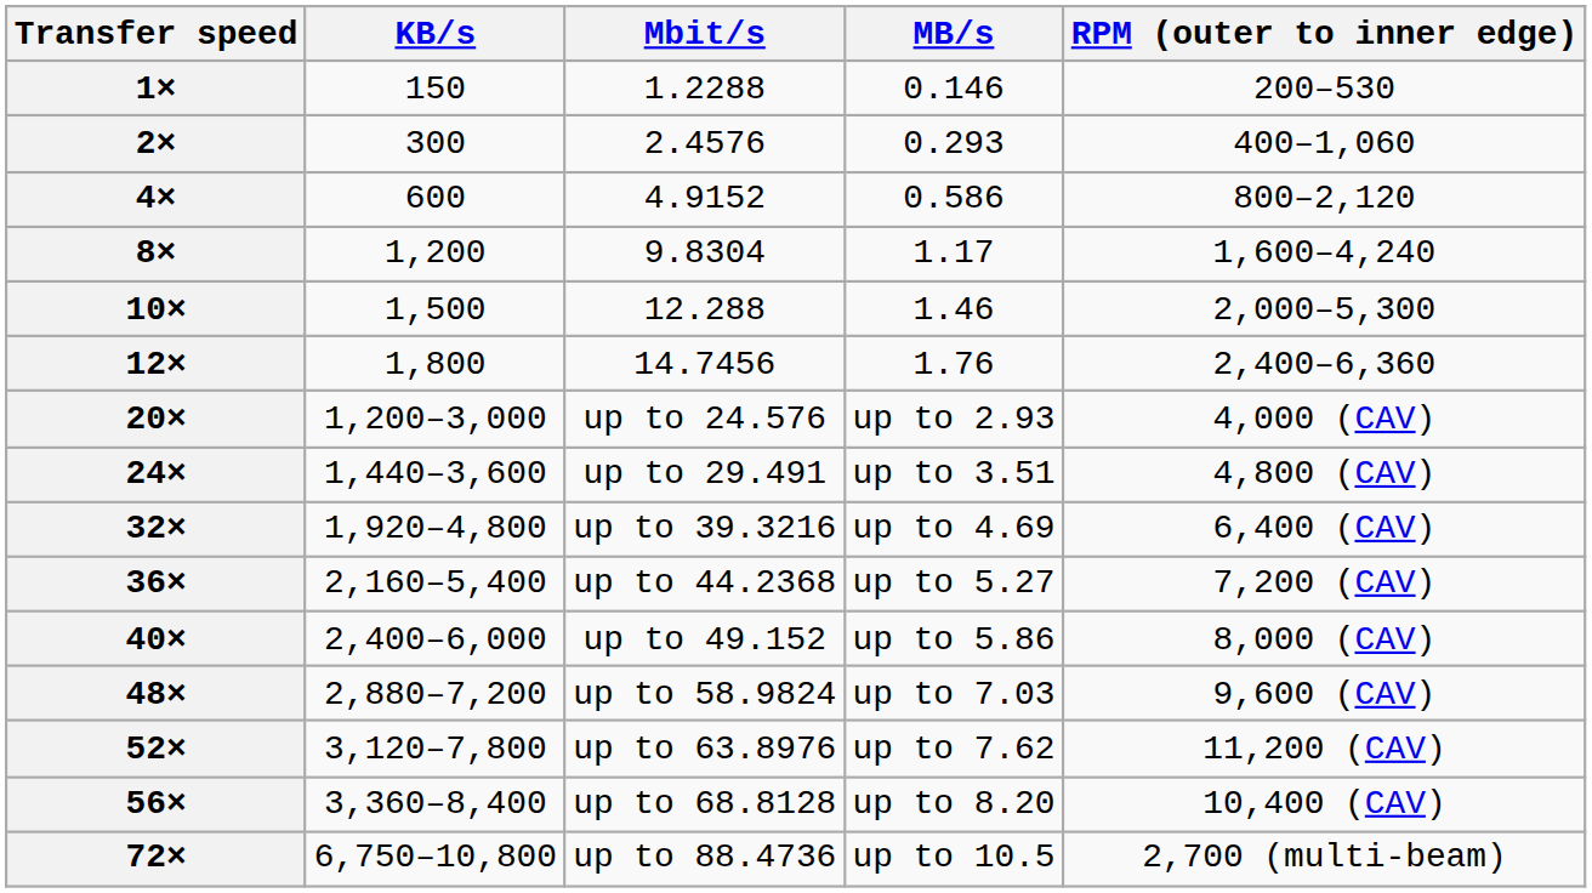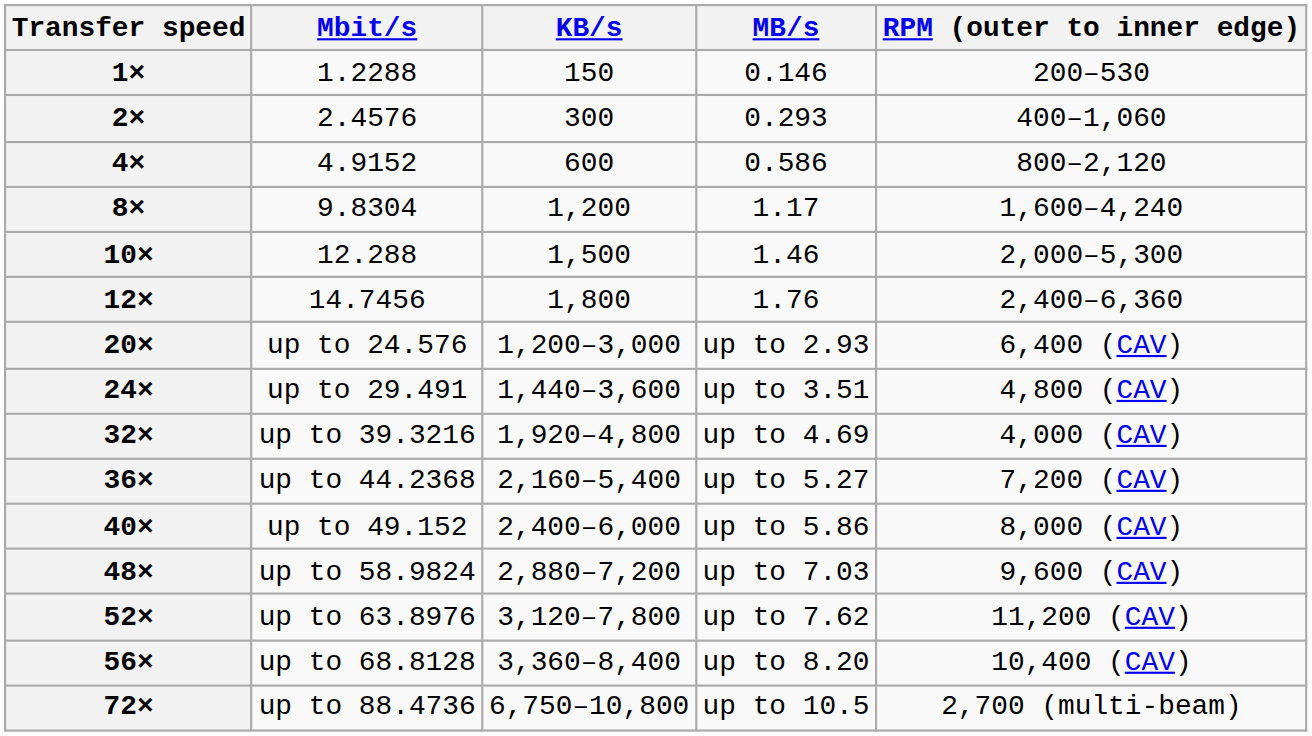columns swapped: KB/s <-> Mbit/s
20× | RPM (outer to inner edge): 4,000 (CAV) -> 6,400 (CAV)
32× | RPM (outer to inner edge): 6,400 (CAV) -> 4,000 (CAV)
